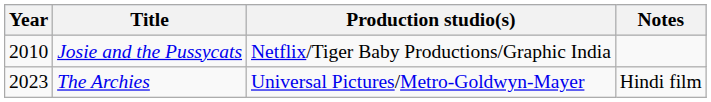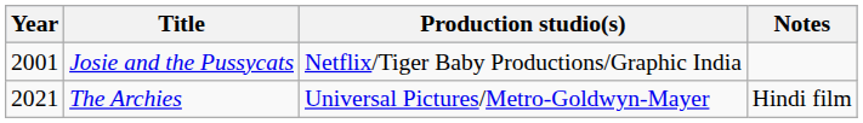Josie and the Pussycats | Year: 2010 -> 2001
The Archies | Year: 2023 -> 2021
